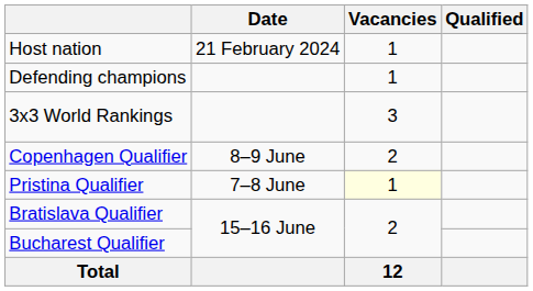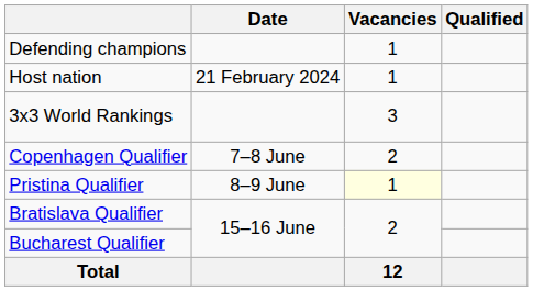rows swapped: Host nation <-> Defending champions
Copenhagen Qualifier | Date: 8–9 June -> 7–8 June
Pristina Qualifier | Date: 7–8 June -> 8–9 June
